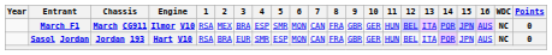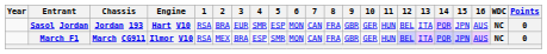rows swapped: March F1 <-> Sasol Jordan
